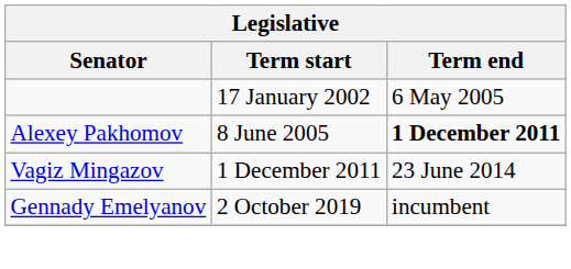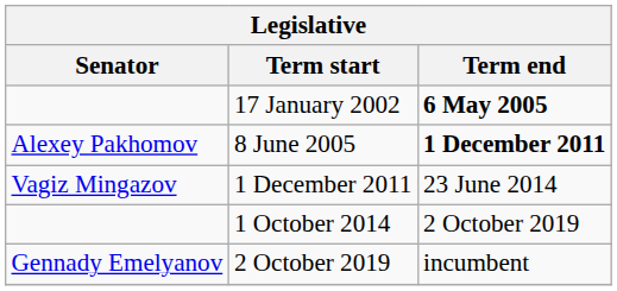17 January 2002 | Term end: normal -> bold
+ row: 1 October 2014 | 2 October 2019
